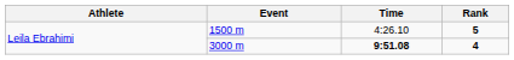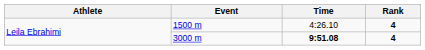1500 m | Rank: 5 -> 4
